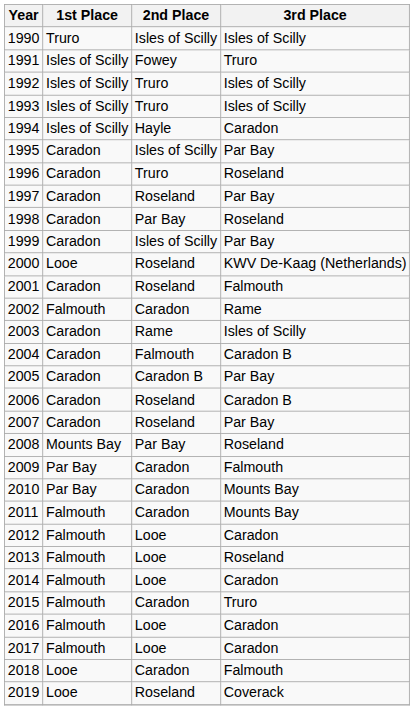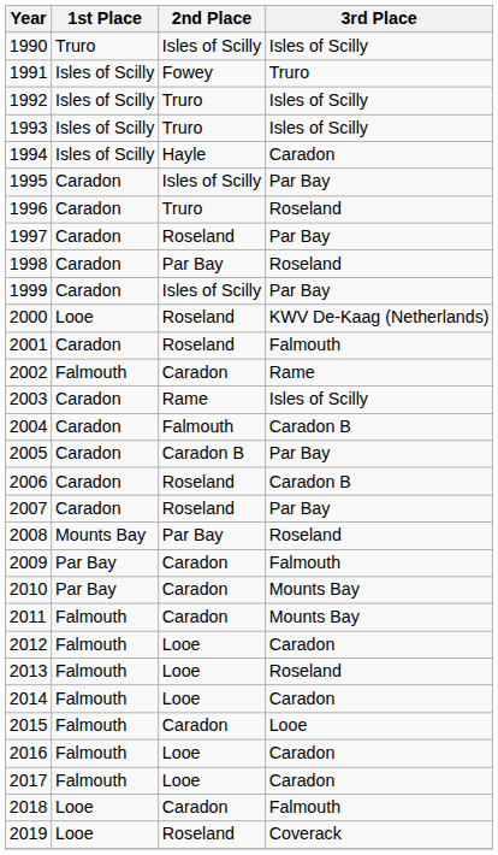2015 | 3rd Place: Truro -> Looe
